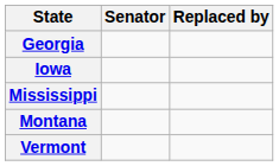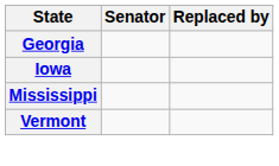- row: Montana
